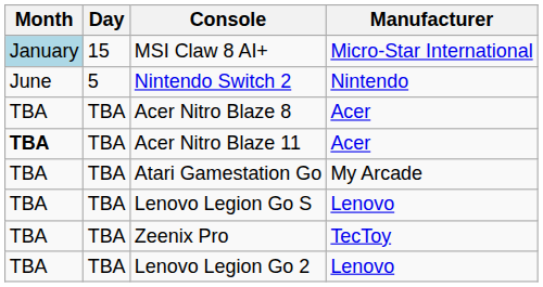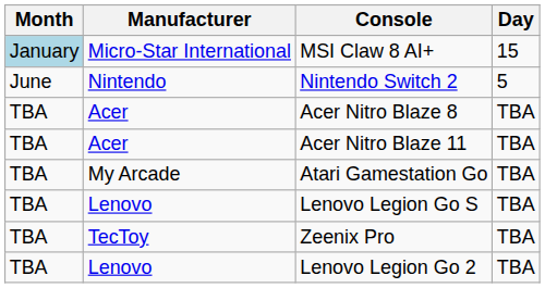columns swapped: Day <-> Manufacturer
Acer Nitro Blaze 11 | Month: bold -> normal
